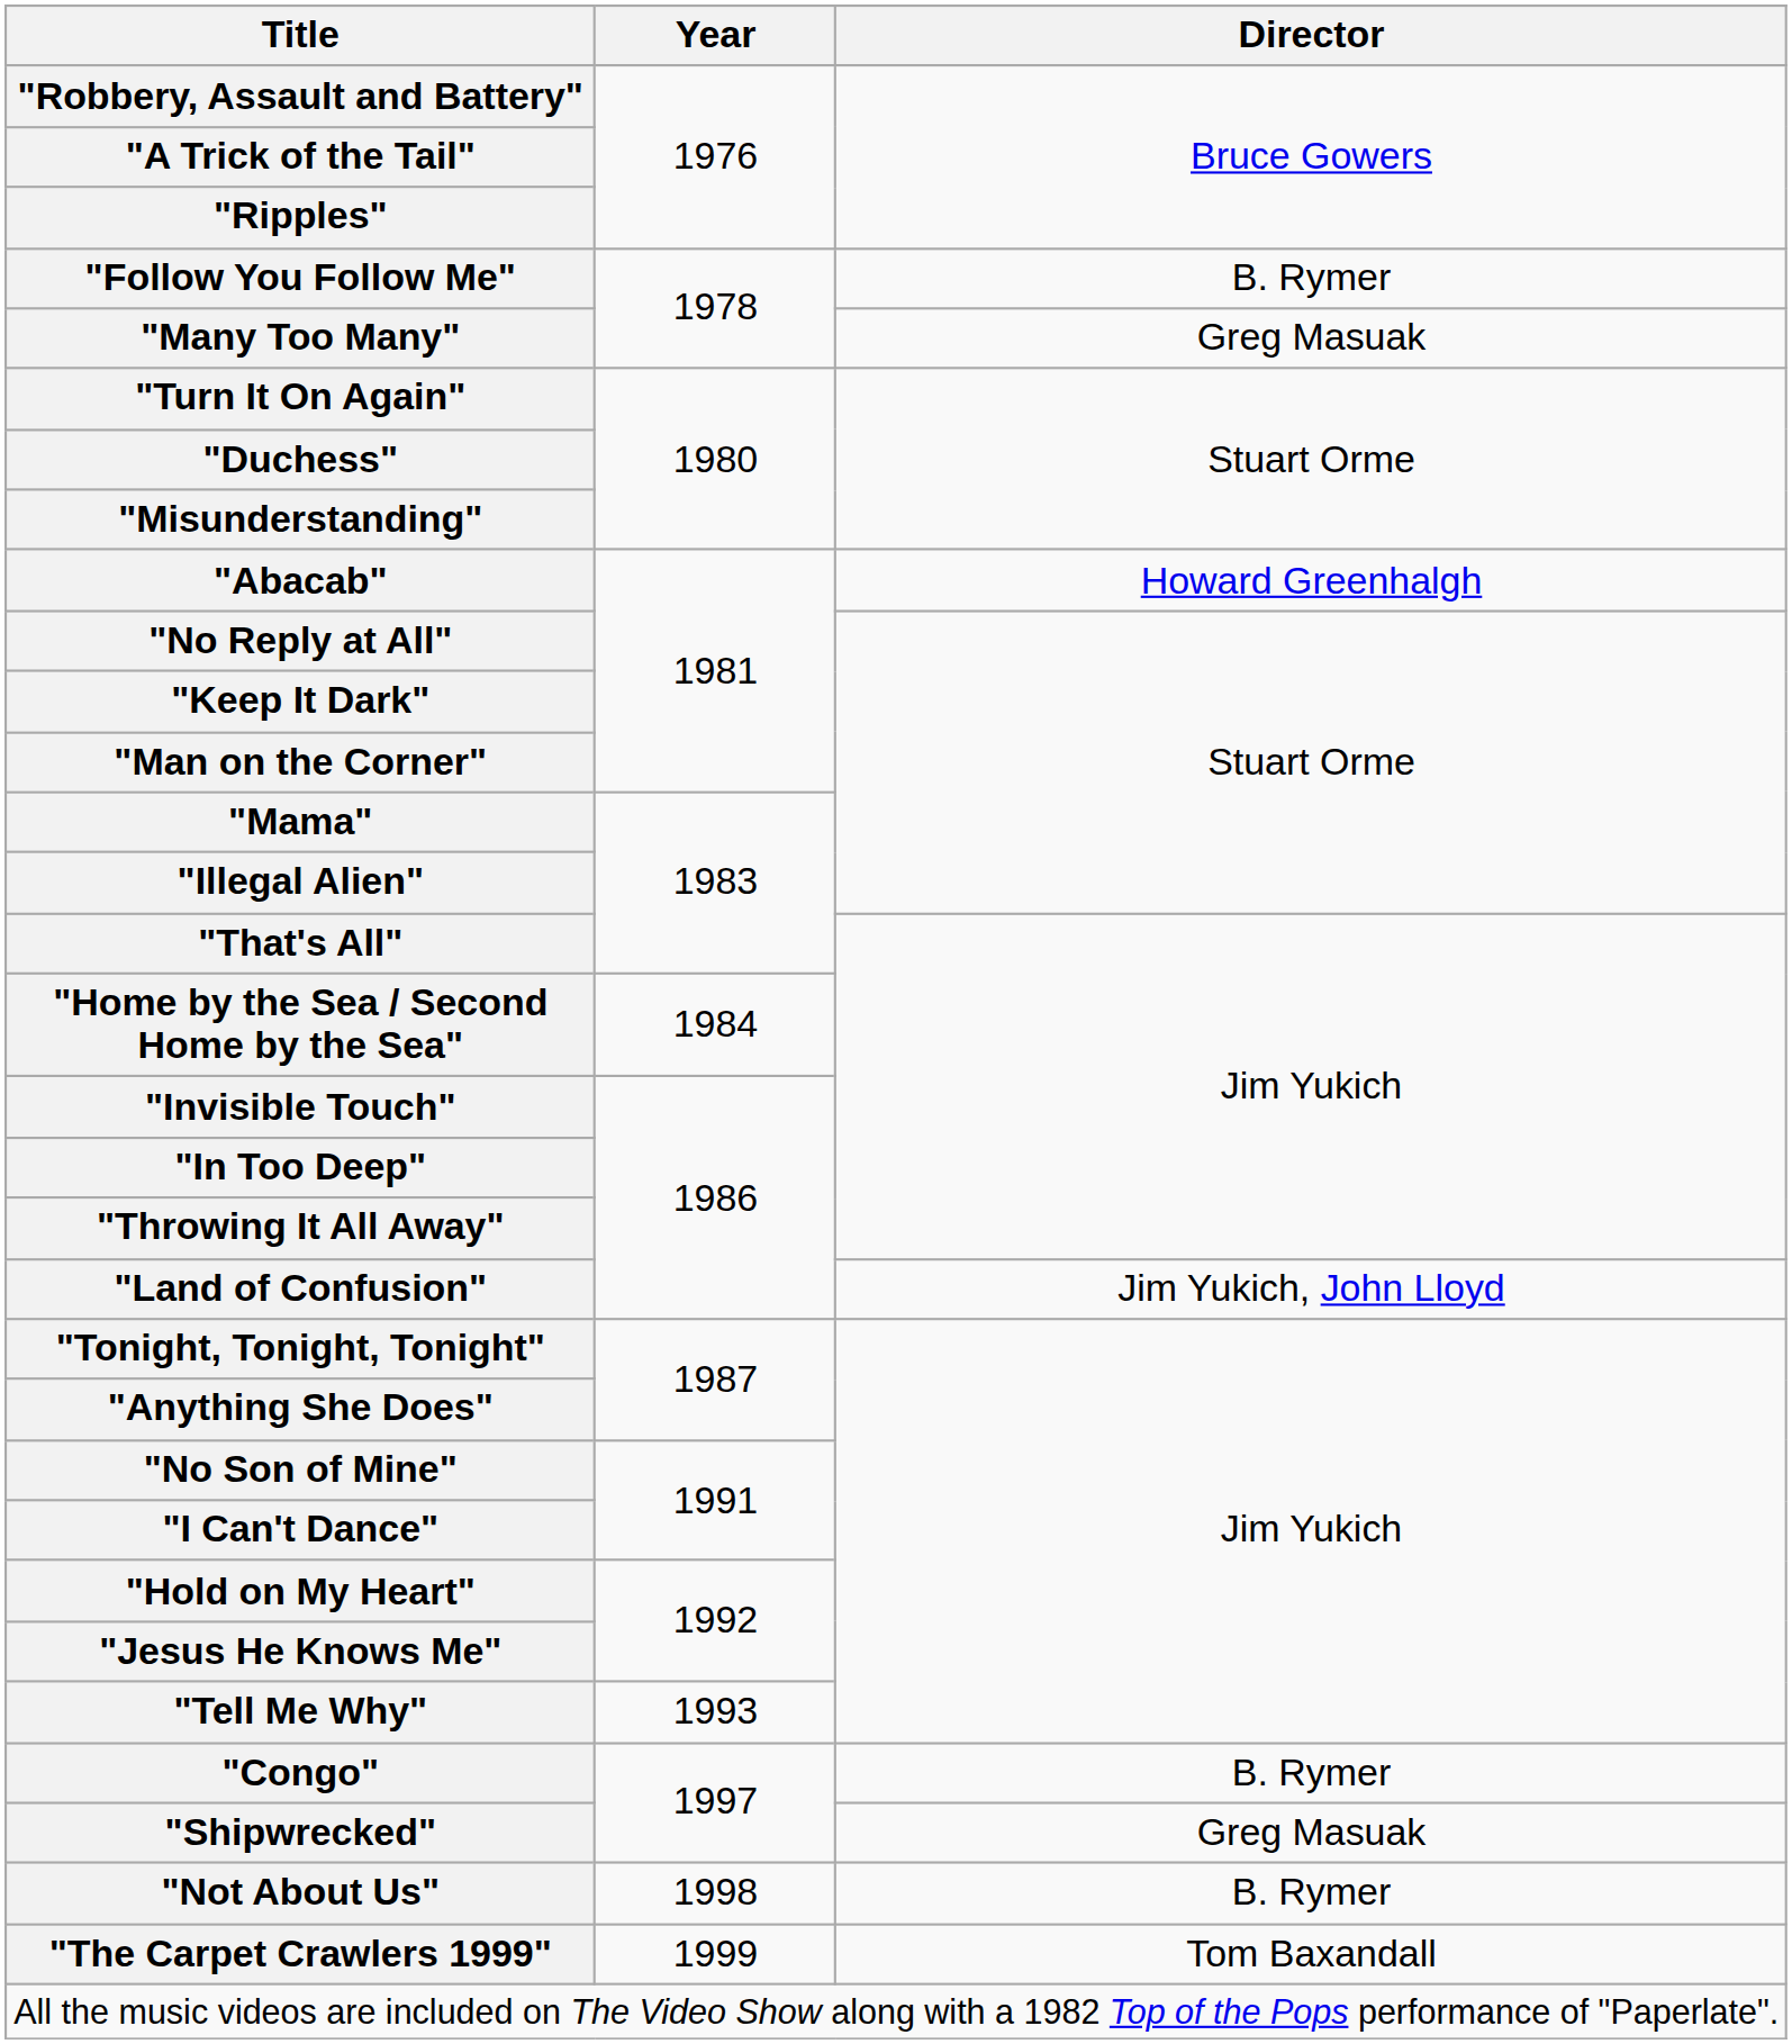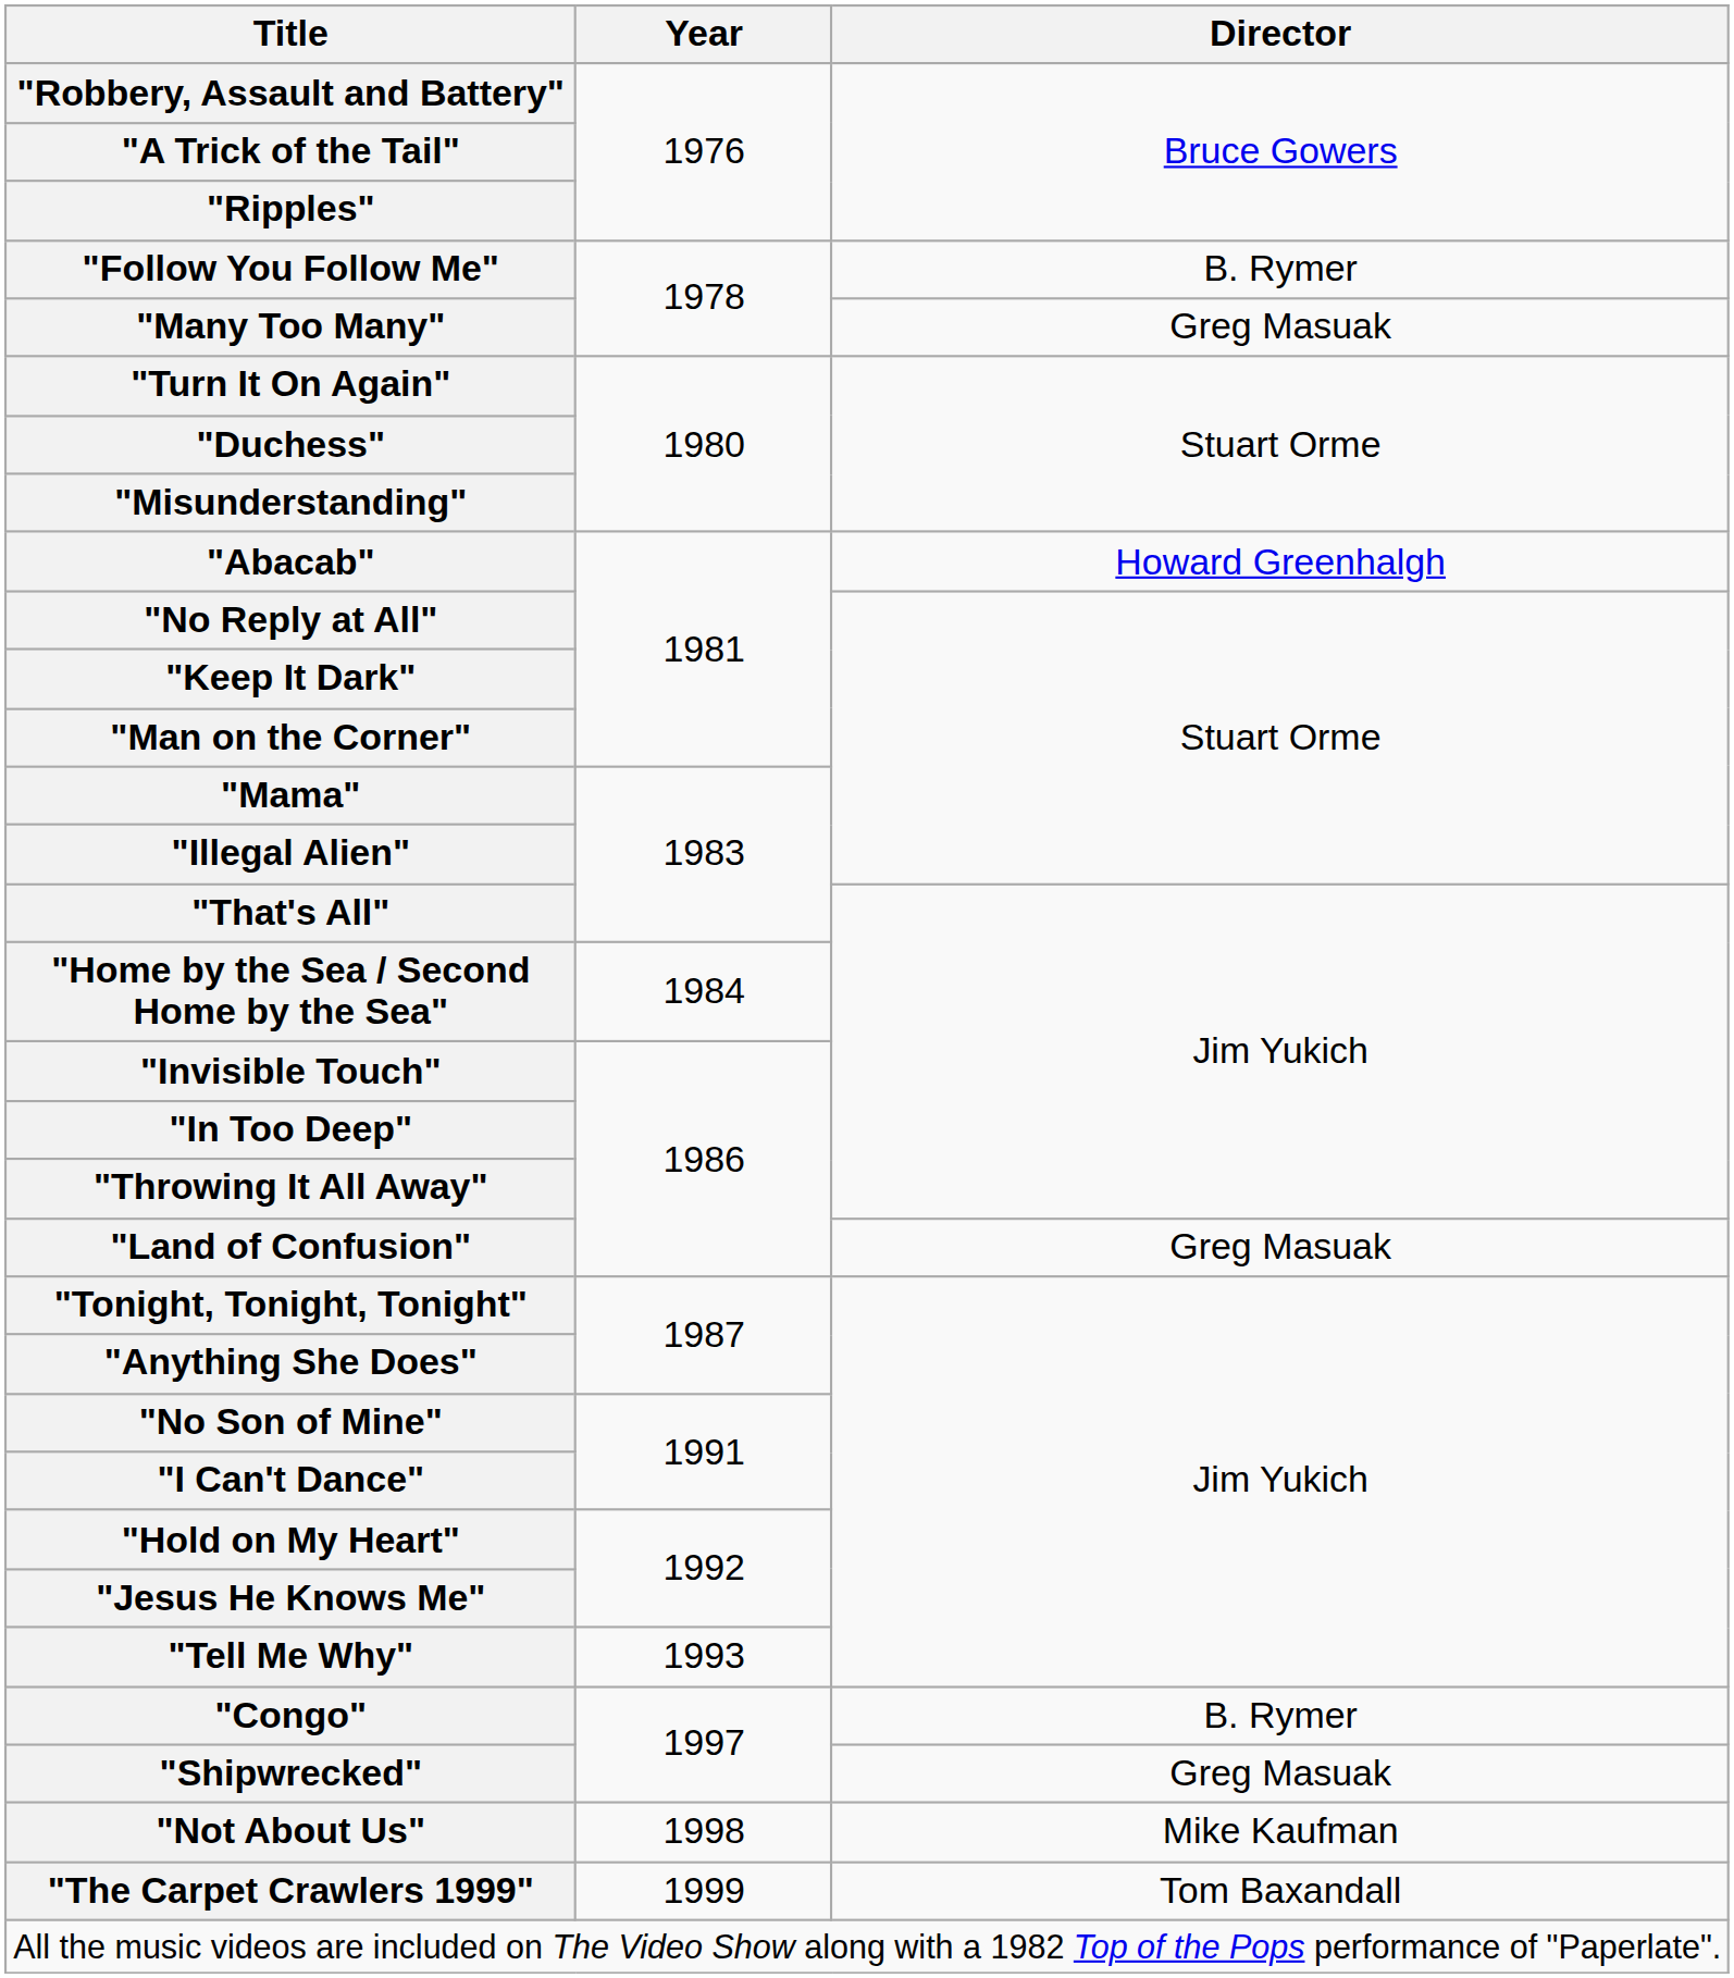"Land of Confusion" | Director: Jim Yukich, John Lloyd -> Greg Masuak
"Not About Us" | Director: B. Rymer -> Mike Kaufman
